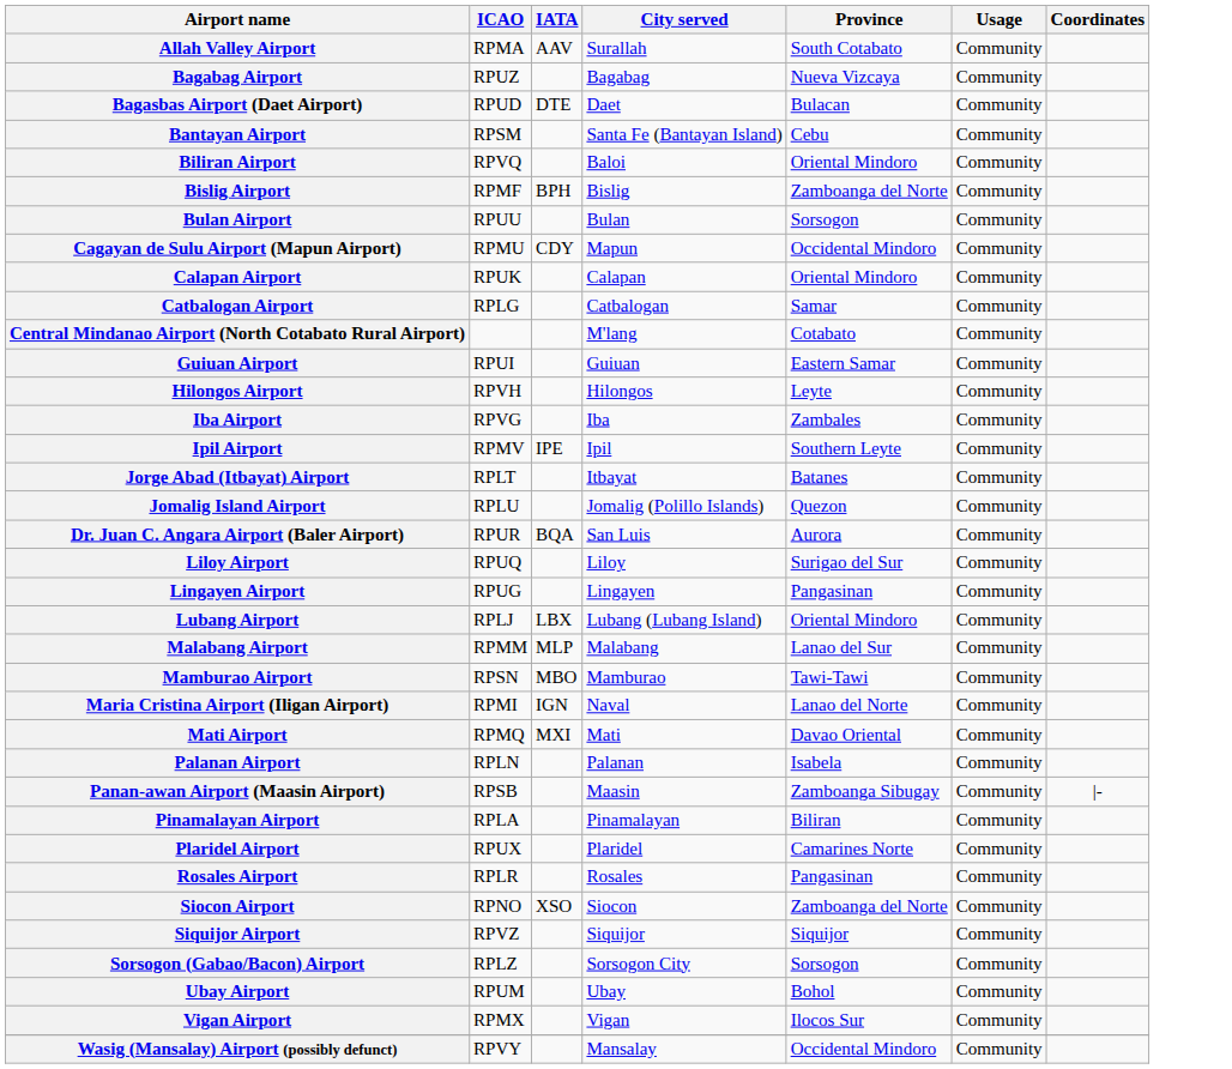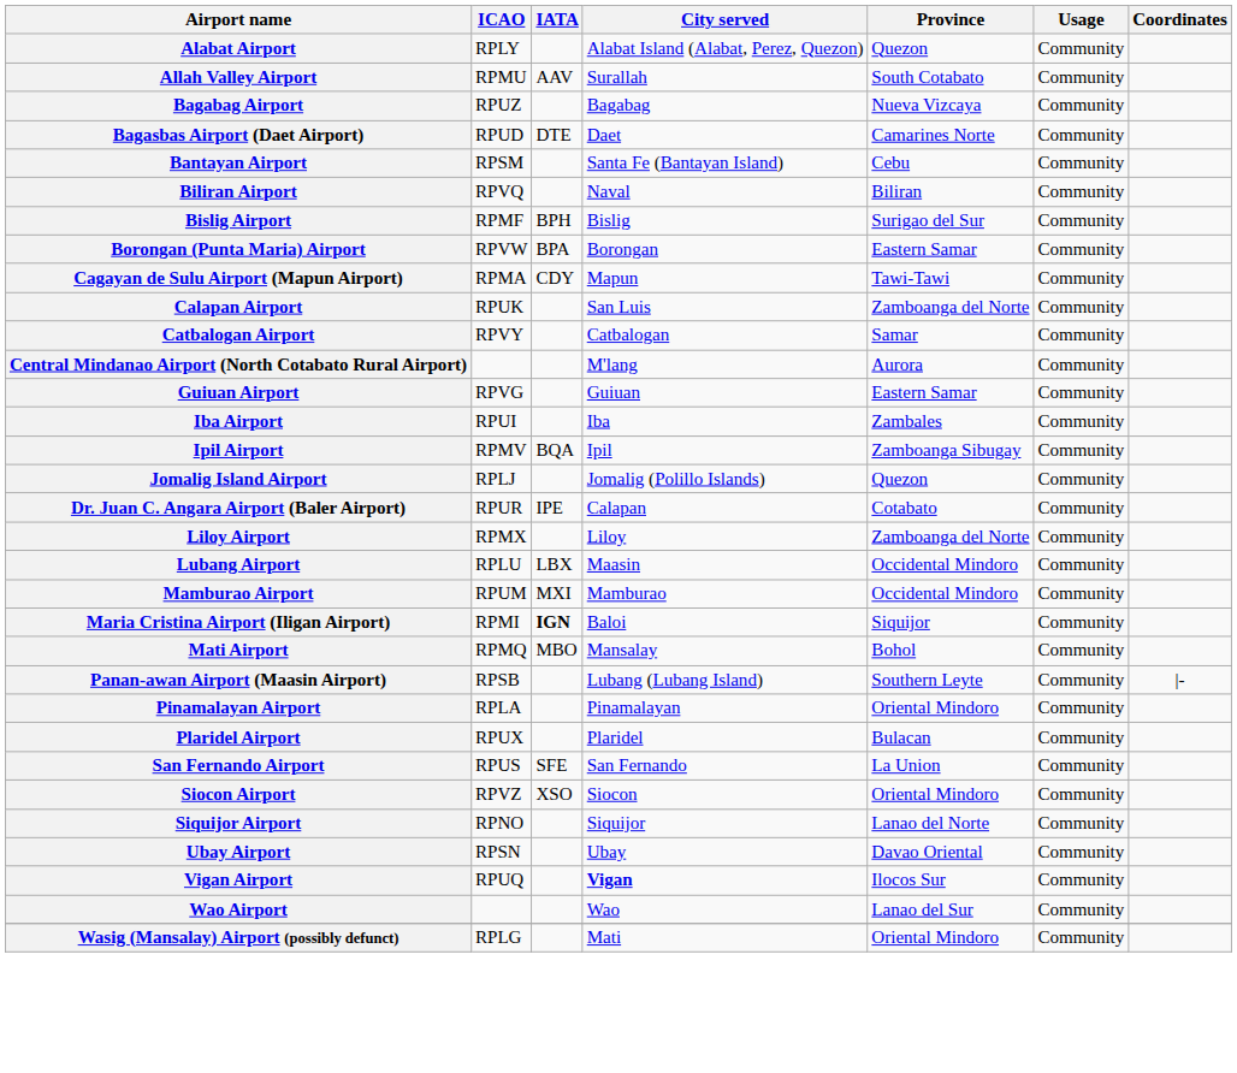+ row: Alabat Airport | RPLY | Alabat Island (Alabat, Perez, Quezon) | Quezon | Community
Allah Valley Airport | ICAO: RPMA -> RPMU
Bagasbas Airport (Daet Airport) | Province: Bulacan -> Camarines Norte
Biliran Airport | City served: Baloi -> Naval
Biliran Airport | Province: Oriental Mindoro -> Biliran
Bislig Airport | Province: Zamboanga del Norte -> Surigao del Sur
+ row: Borongan (Punta Maria) Airport | RPVW | BPA | Borongan | Eastern Samar | Community
- row: Bulan Airport | RPUU | Bulan | Sorsogon | Community
Cagayan de Sulu Airport (Mapun Airport) | ICAO: RPMU -> RPMA
Cagayan de Sulu Airport (Mapun Airport) | Province: Occidental Mindoro -> Tawi-Tawi
Calapan Airport | City served: Calapan -> San Luis
Calapan Airport | Province: Oriental Mindoro -> Zamboanga del Norte
Catbalogan Airport | ICAO: RPLG -> RPVY
Central Mindanao Airport (North Cotabato Rural Airport) | Province: Cotabato -> Aurora
Guiuan Airport | ICAO: RPUI -> RPVG
- row: Hilongos Airport | RPVH | Hilongos | Leyte | Community
Iba Airport | ICAO: RPVG -> RPUI
Ipil Airport | IATA: IPE -> BQA
Ipil Airport | Province: Southern Leyte -> Zamboanga Sibugay
- row: Jorge Abad (Itbayat) Airport | RPLT | Itbayat | Batanes | Community
Jomalig Island Airport | ICAO: RPLU -> RPLJ
Dr. Juan C. Angara Airport (Baler Airport) | IATA: BQA -> IPE
Dr. Juan C. Angara Airport (Baler Airport) | City served: San Luis -> Calapan
Dr. Juan C. Angara Airport (Baler Airport) | Province: Aurora -> Cotabato
Liloy Airport | ICAO: RPUQ -> RPMX
Liloy Airport | Province: Surigao del Sur -> Zamboanga del Norte
- row: Lingayen Airport | RPUG | Lingayen | Pangasinan | Community
Lubang Airport | ICAO: RPLJ -> RPLU
Lubang Airport | City served: Lubang (Lubang Island) -> Maasin
Lubang Airport | Province: Oriental Mindoro -> Occidental Mindoro
- row: Malabang Airport | RPMM | MLP | Malabang | Lanao del Sur | Community
Mamburao Airport | ICAO: RPSN -> RPUM
Mamburao Airport | IATA: MBO -> MXI
Mamburao Airport | Province: Tawi-Tawi -> Occidental Mindoro
Maria Cristina Airport (Iligan Airport) | IATA: normal -> bold
Maria Cristina Airport (Iligan Airport) | City served: Naval -> Baloi
Maria Cristina Airport (Iligan Airport) | Province: Lanao del Norte -> Siquijor
Mati Airport | IATA: MXI -> MBO
Mati Airport | City served: Mati -> Mansalay
Mati Airport | Province: Davao Oriental -> Bohol
- row: Palanan Airport | RPLN | Palanan | Isabela | Community
Panan-awan Airport (Maasin Airport) | City served: Maasin -> Lubang (Lubang Island)
Panan-awan Airport (Maasin Airport) | Province: Zamboanga Sibugay -> Southern Leyte
Pinamalayan Airport | Province: Biliran -> Oriental Mindoro
Plaridel Airport | Province: Camarines Norte -> Bulacan
- row: Rosales Airport | RPLR | Rosales | Pangasinan | Community
+ row: San Fernando Airport | RPUS | SFE | San Fernando | La Union | Community
Siocon Airport | ICAO: RPNO -> RPVZ
Siocon Airport | Province: Zamboanga del Norte -> Oriental Mindoro
Siquijor Airport | ICAO: RPVZ -> RPNO
Siquijor Airport | Province: Siquijor -> Lanao del Norte
- row: Sorsogon (Gabao/Bacon) Airport | RPLZ | Sorsogon City | Sorsogon | Community
Ubay Airport | ICAO: RPUM -> RPSN
Ubay Airport | Province: Bohol -> Davao Oriental
Vigan Airport | ICAO: RPMX -> RPUQ
Vigan Airport | City served: normal -> bold
+ row: Wao Airport | Wao | Lanao del Sur | Community
Wasig (Mansalay) Airport (possibly defunct) | ICAO: RPVY -> RPLG
Wasig (Mansalay) Airport (possibly defunct) | City served: Mansalay -> Mati
Wasig (Mansalay) Airport (possibly defunct) | Province: Occidental Mindoro -> Oriental Mindoro
